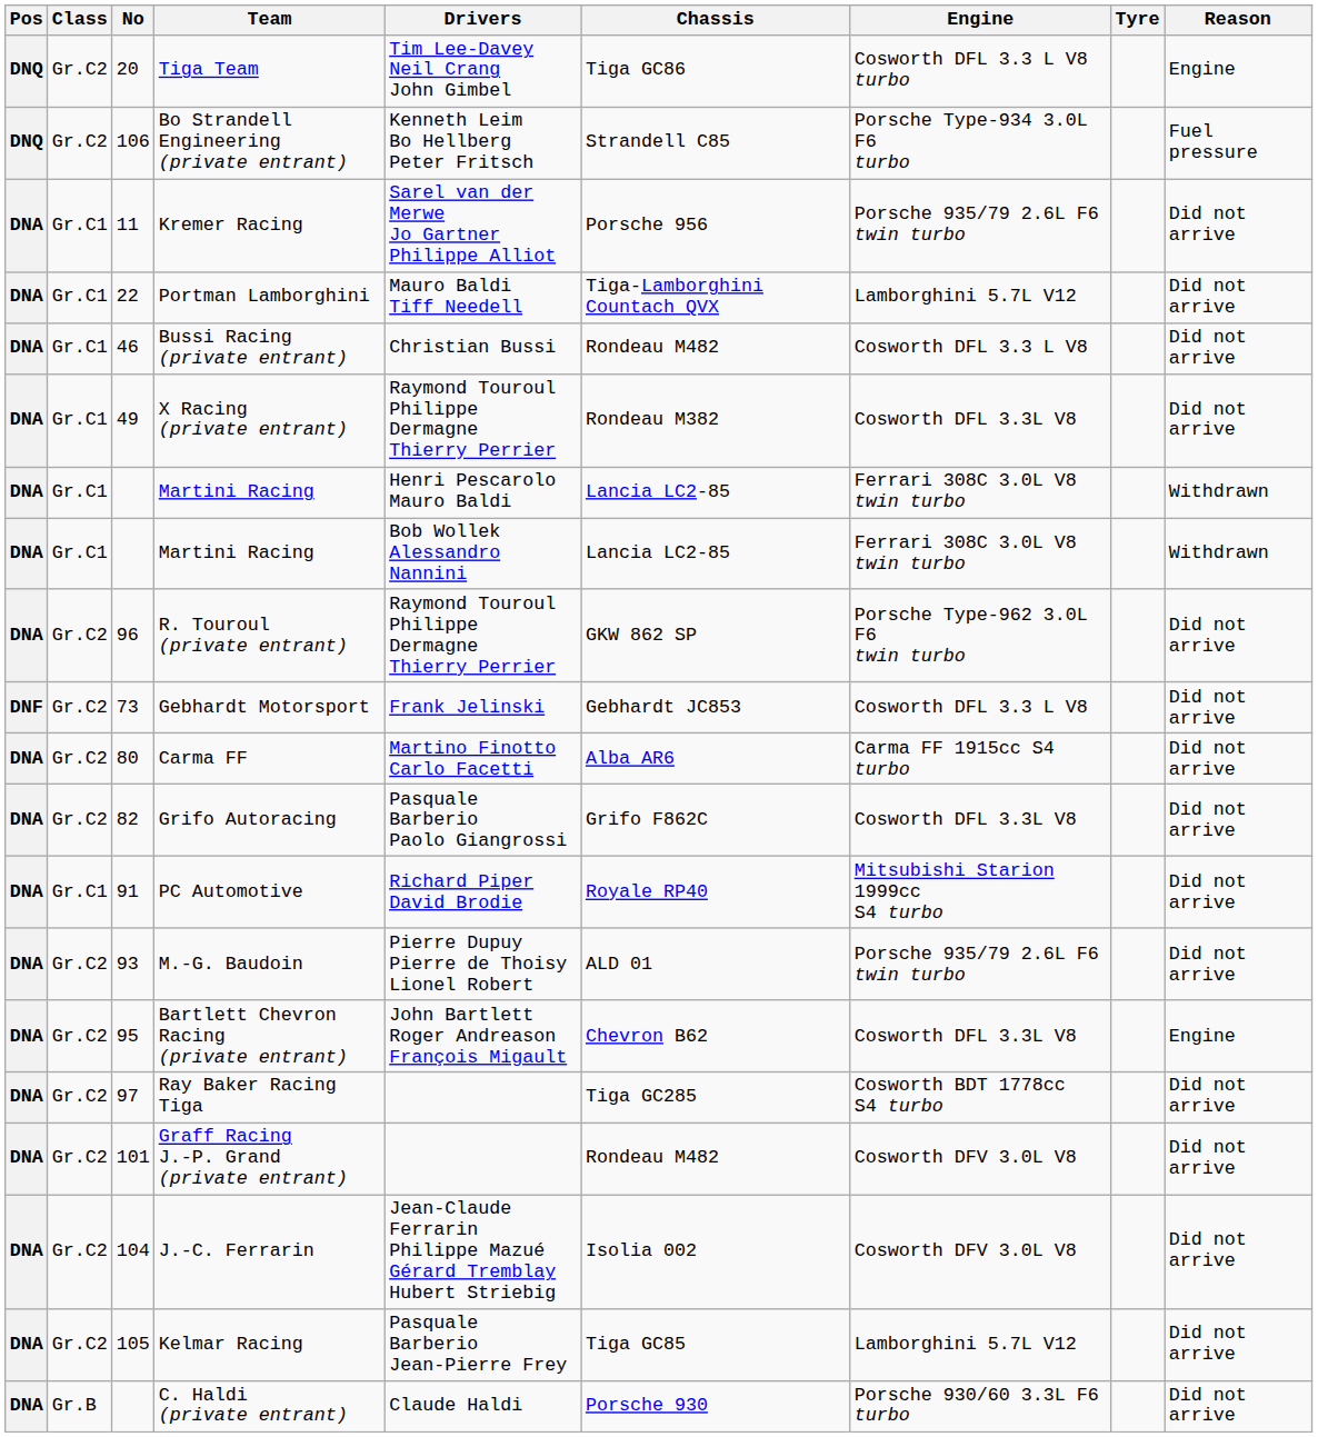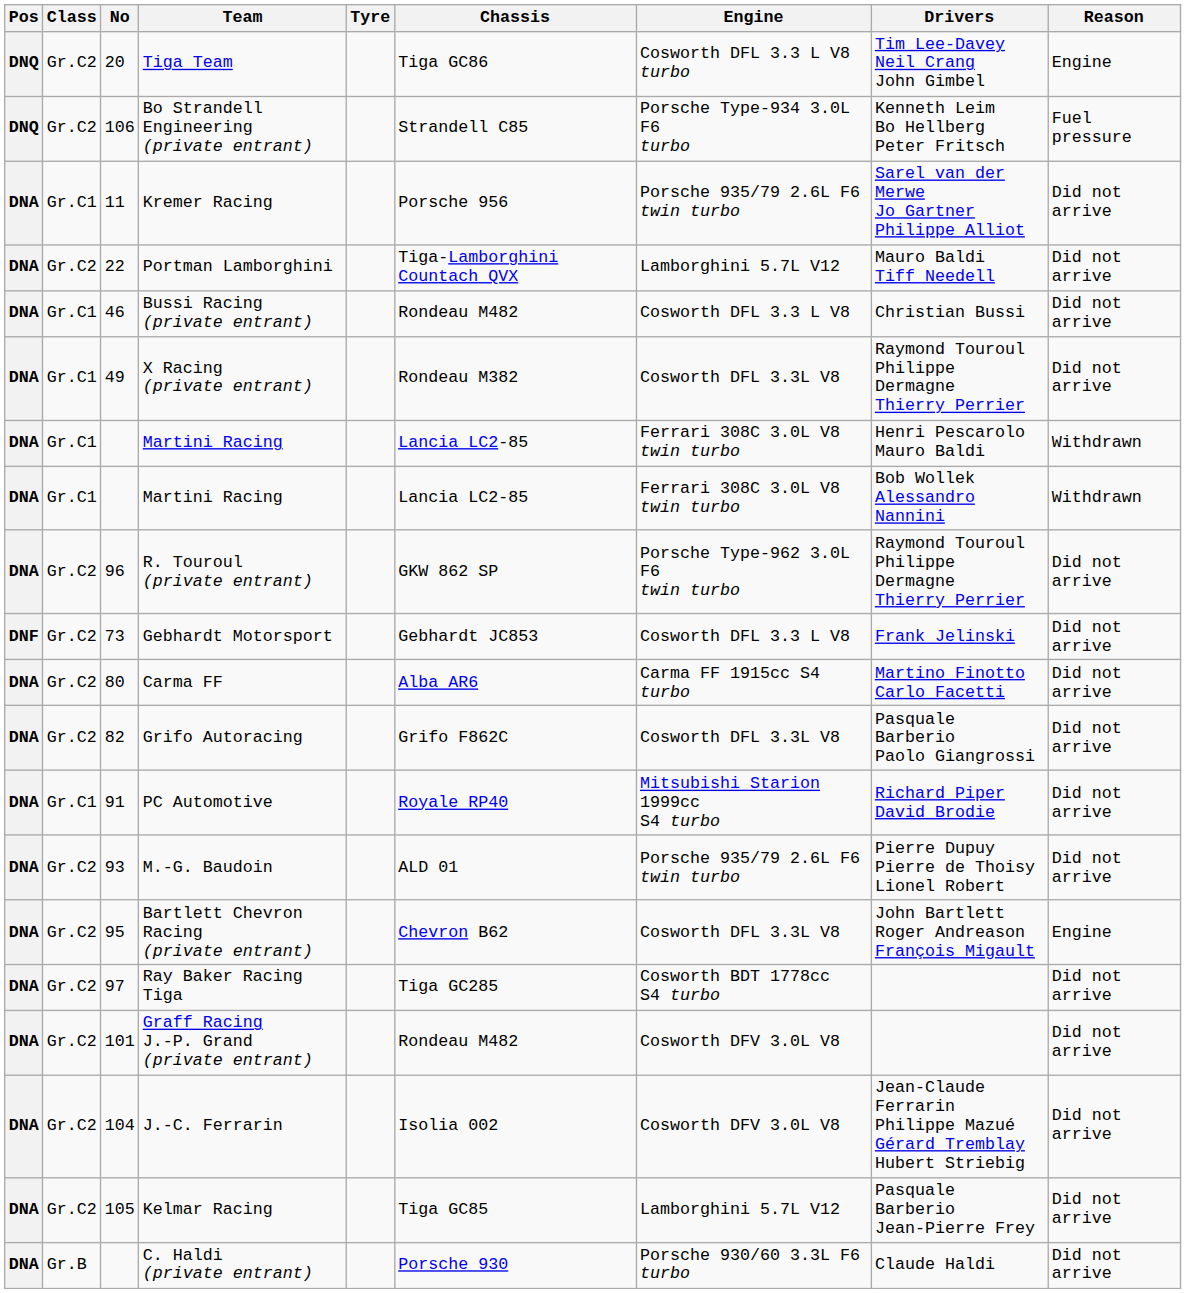columns swapped: Drivers <-> Tyre
Portman Lamborghini | Class: Gr.C1 -> Gr.C2
